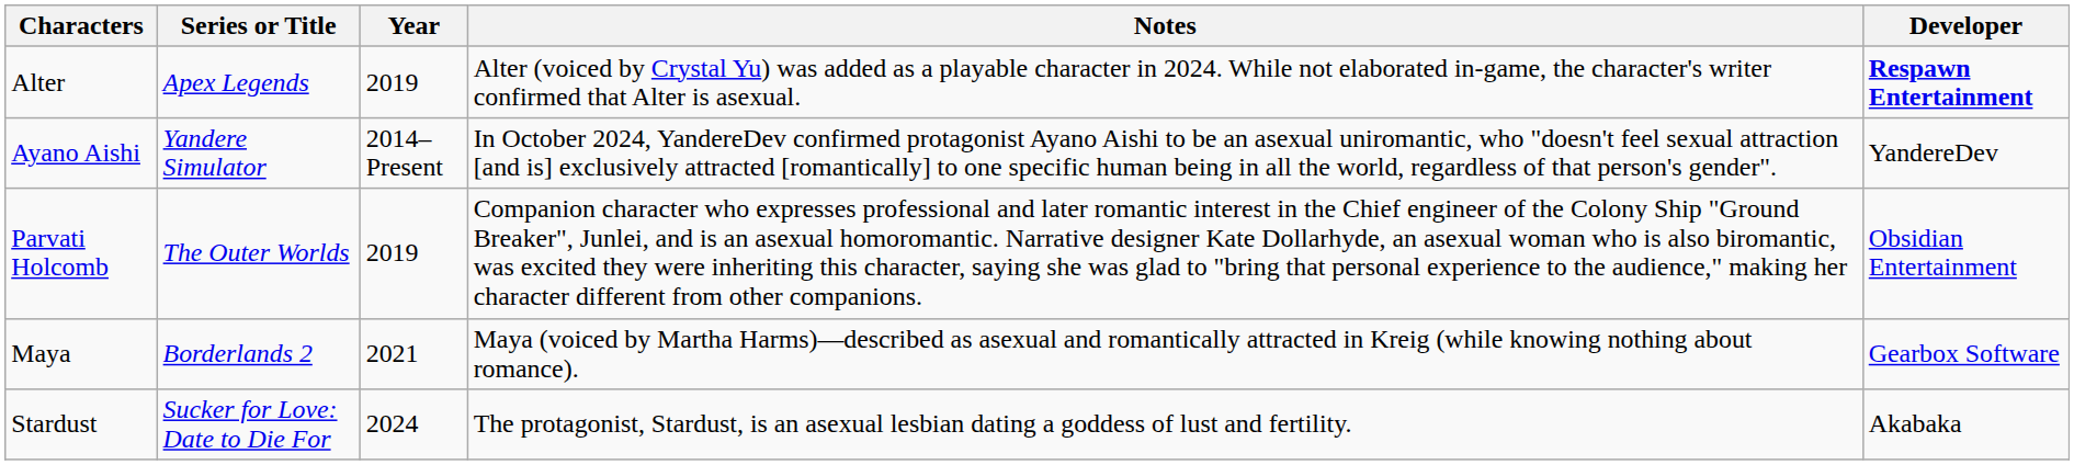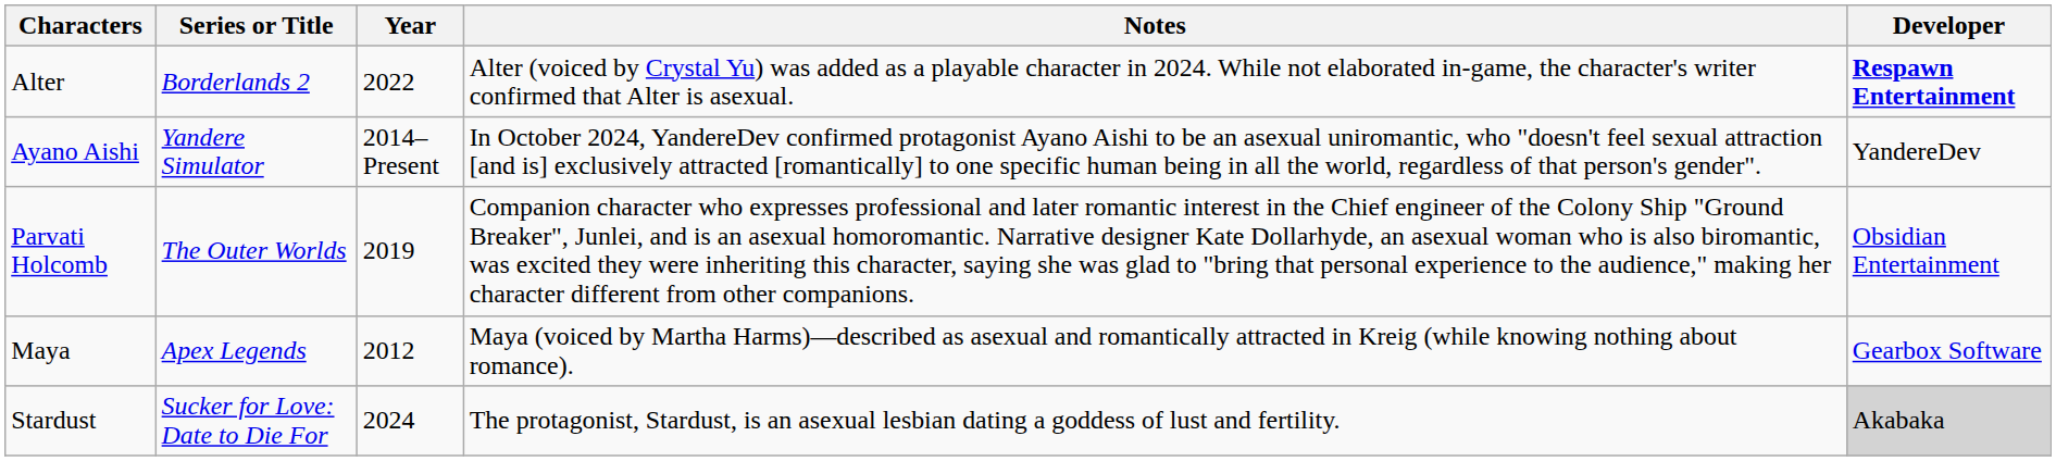Alter | Series or Title: Apex Legends -> Borderlands 2
Alter | Year: 2019 -> 2022
Maya | Series or Title: Borderlands 2 -> Apex Legends
Maya | Year: 2021 -> 2012
Stardust | Developer: no background -> lightgrey background
